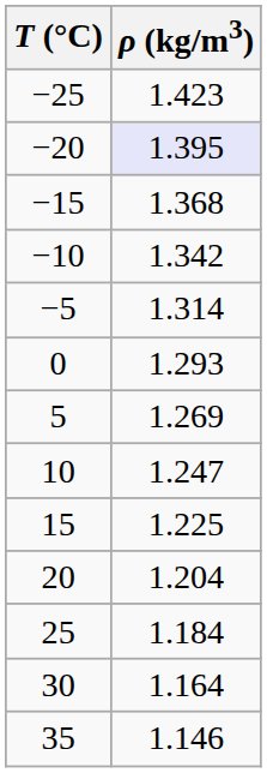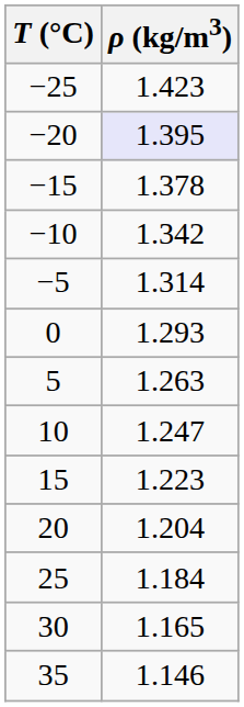−15 | ρ (kg/m3): 1.368 -> 1.378
5 | ρ (kg/m3): 1.269 -> 1.263
15 | ρ (kg/m3): 1.225 -> 1.223
30 | ρ (kg/m3): 1.164 -> 1.165
